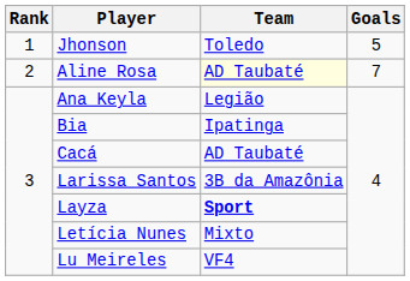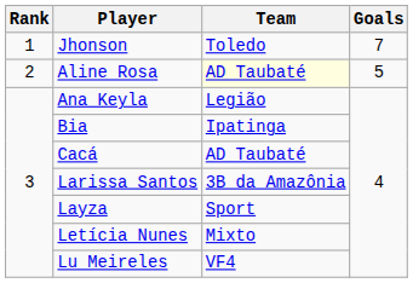Jhonson | Goals: 5 -> 7
Aline Rosa | Goals: 7 -> 5
Layza | Team: bold -> normal
